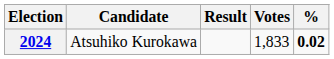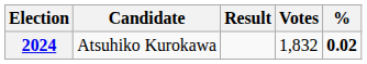2024 | Votes: 1,833 -> 1,832
